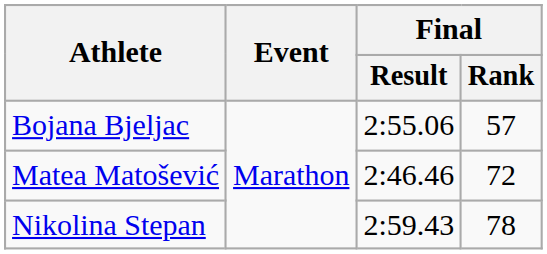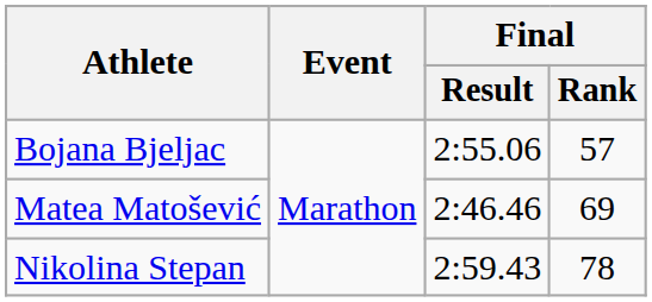Matea Matošević | Final / Rank: 72 -> 69
